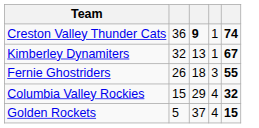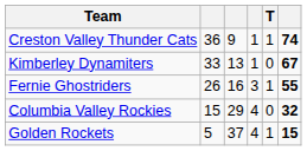+ column: T | 1 | 0 | 1 | 0 | 1
Creston Valley Thunder Cats | column 3: bold -> normal
Kimberley Dynamiters | column 2: 32 -> 33
Fernie Ghostriders | column 3: 18 -> 16
